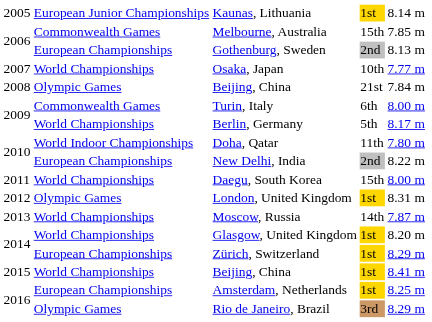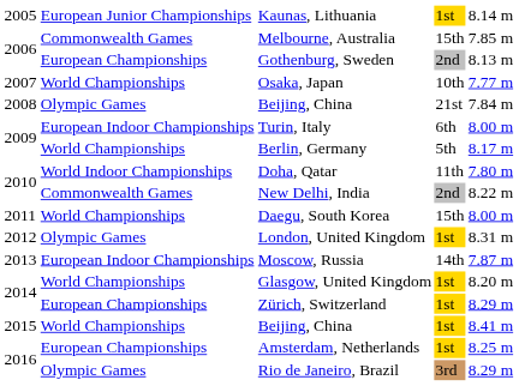Turin, Italy | column 2: Commonwealth Games -> European Indoor Championships
New Delhi, India | column 2: European Championships -> Commonwealth Games
Moscow, Russia | column 2: World Championships -> European Indoor Championships
